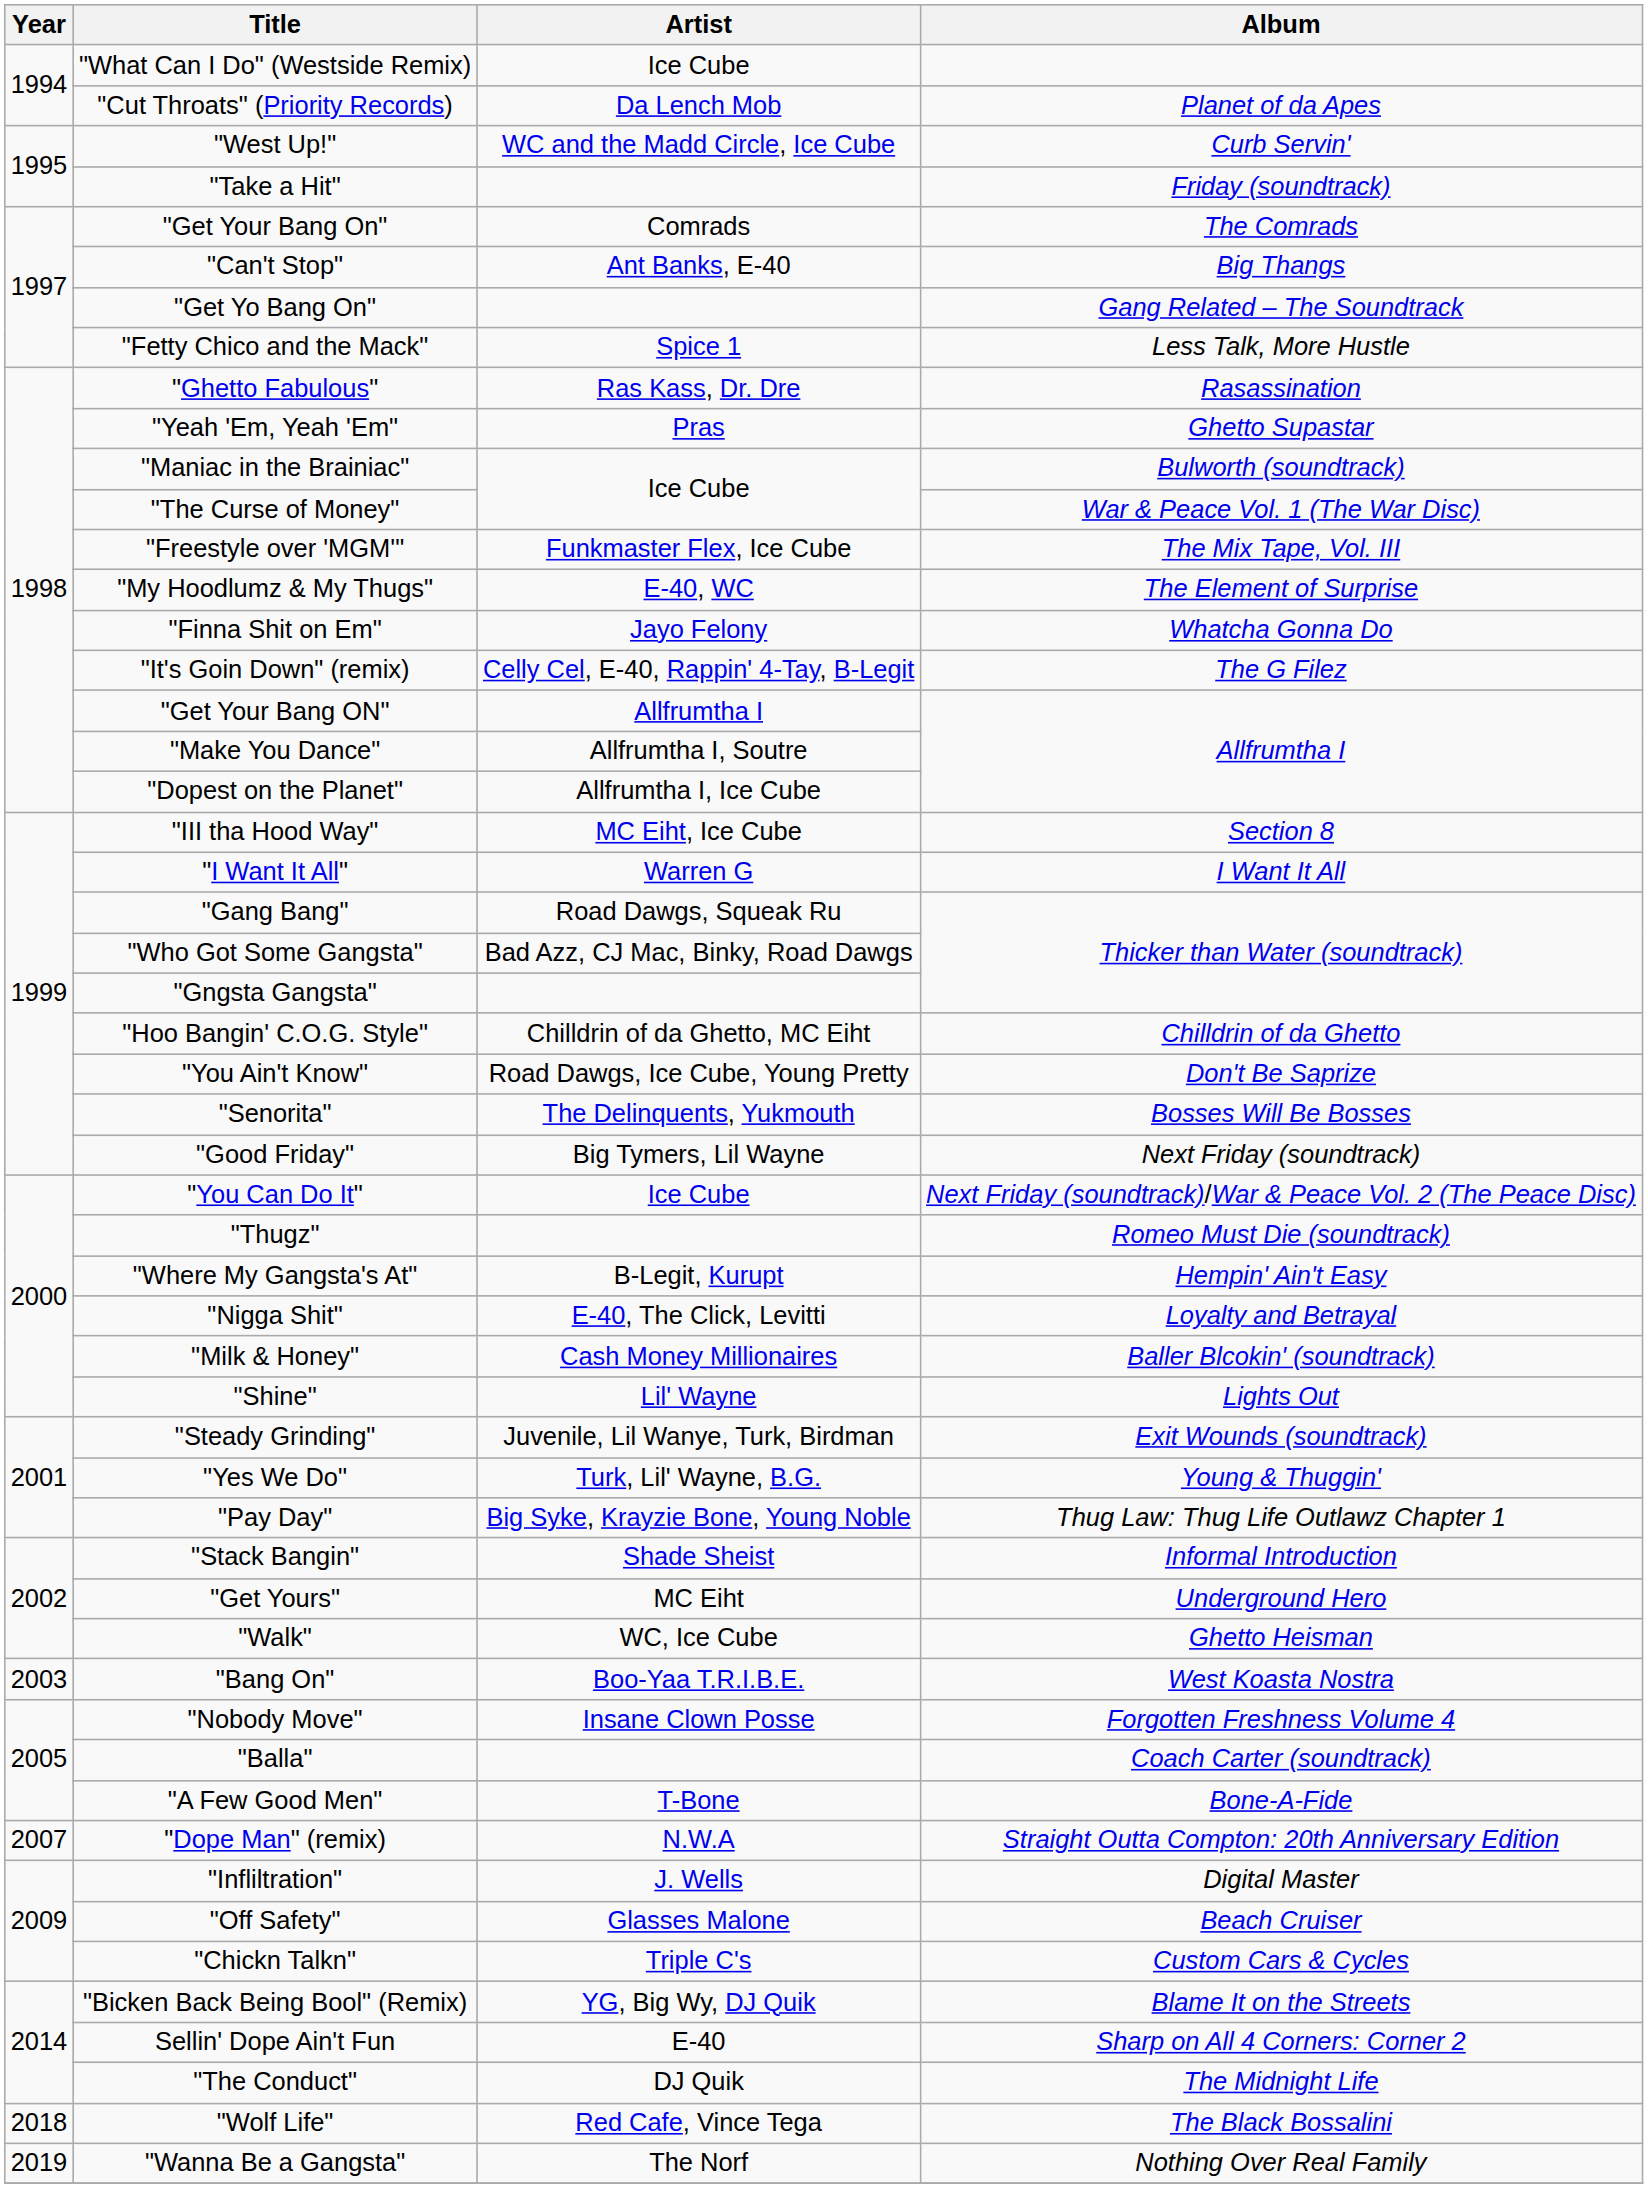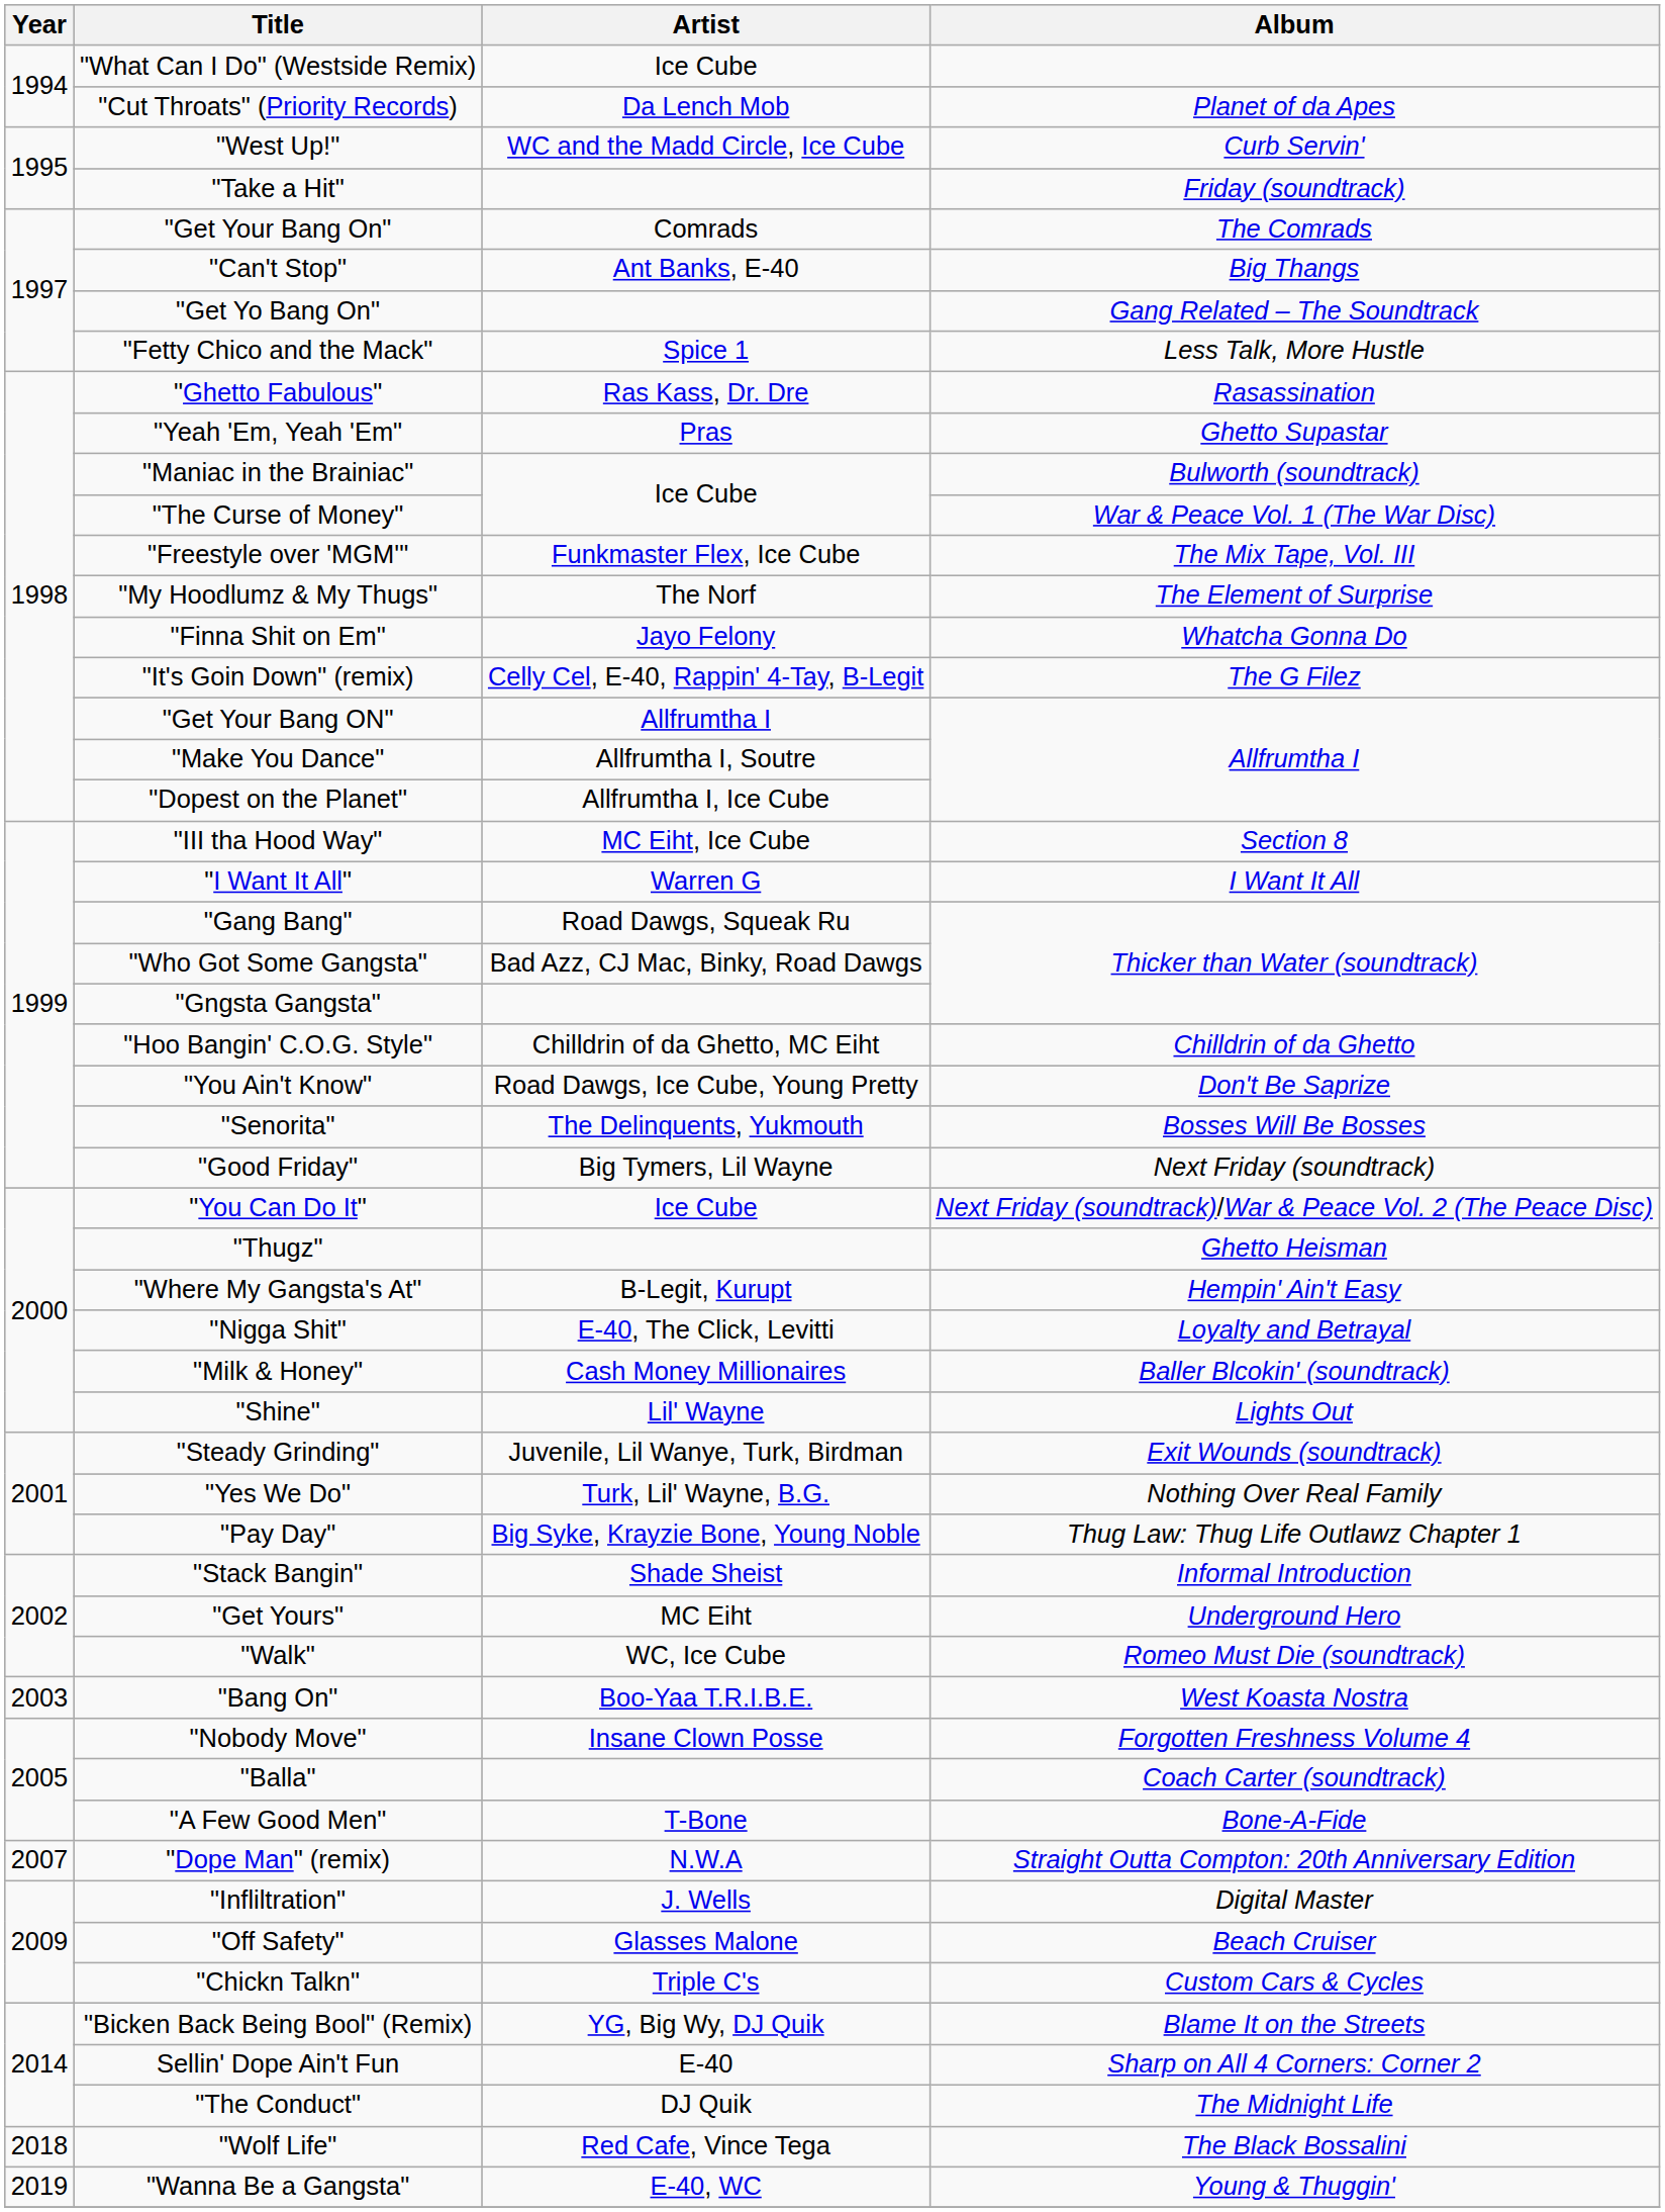"My Hoodlumz & My Thugs" | Artist: E-40, WC -> The Norf
"Thugz" | Album: Romeo Must Die (soundtrack) -> Ghetto Heisman
"Yes We Do" | Album: Young & Thuggin' -> Nothing Over Real Family
"Walk" | Album: Ghetto Heisman -> Romeo Must Die (soundtrack)
"Wanna Be a Gangsta" | Artist: The Norf -> E-40, WC
"Wanna Be a Gangsta" | Album: Nothing Over Real Family -> Young & Thuggin'
